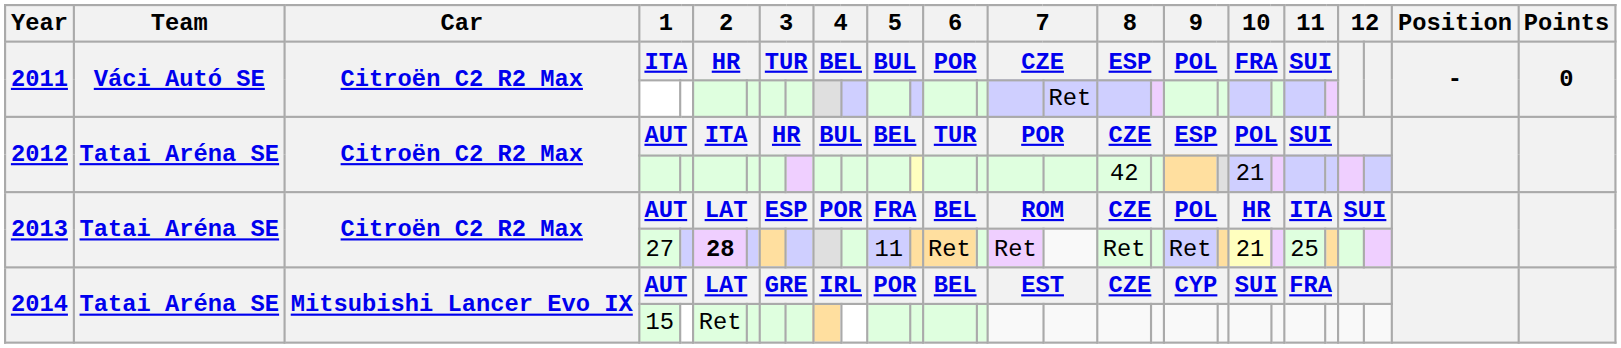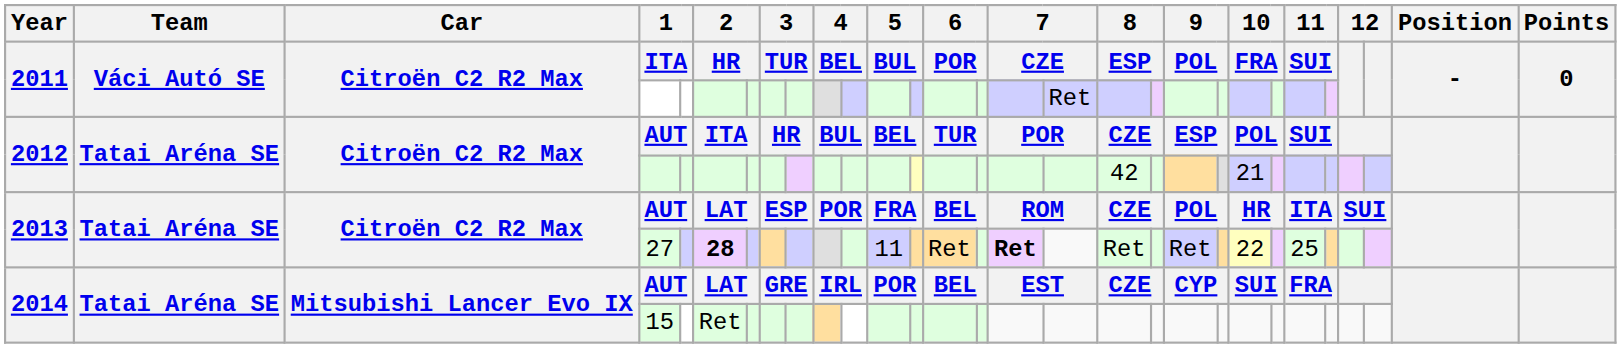2013 / 27 | column 16: normal -> bold
2013 / 27 | column 22: 21 -> 22
